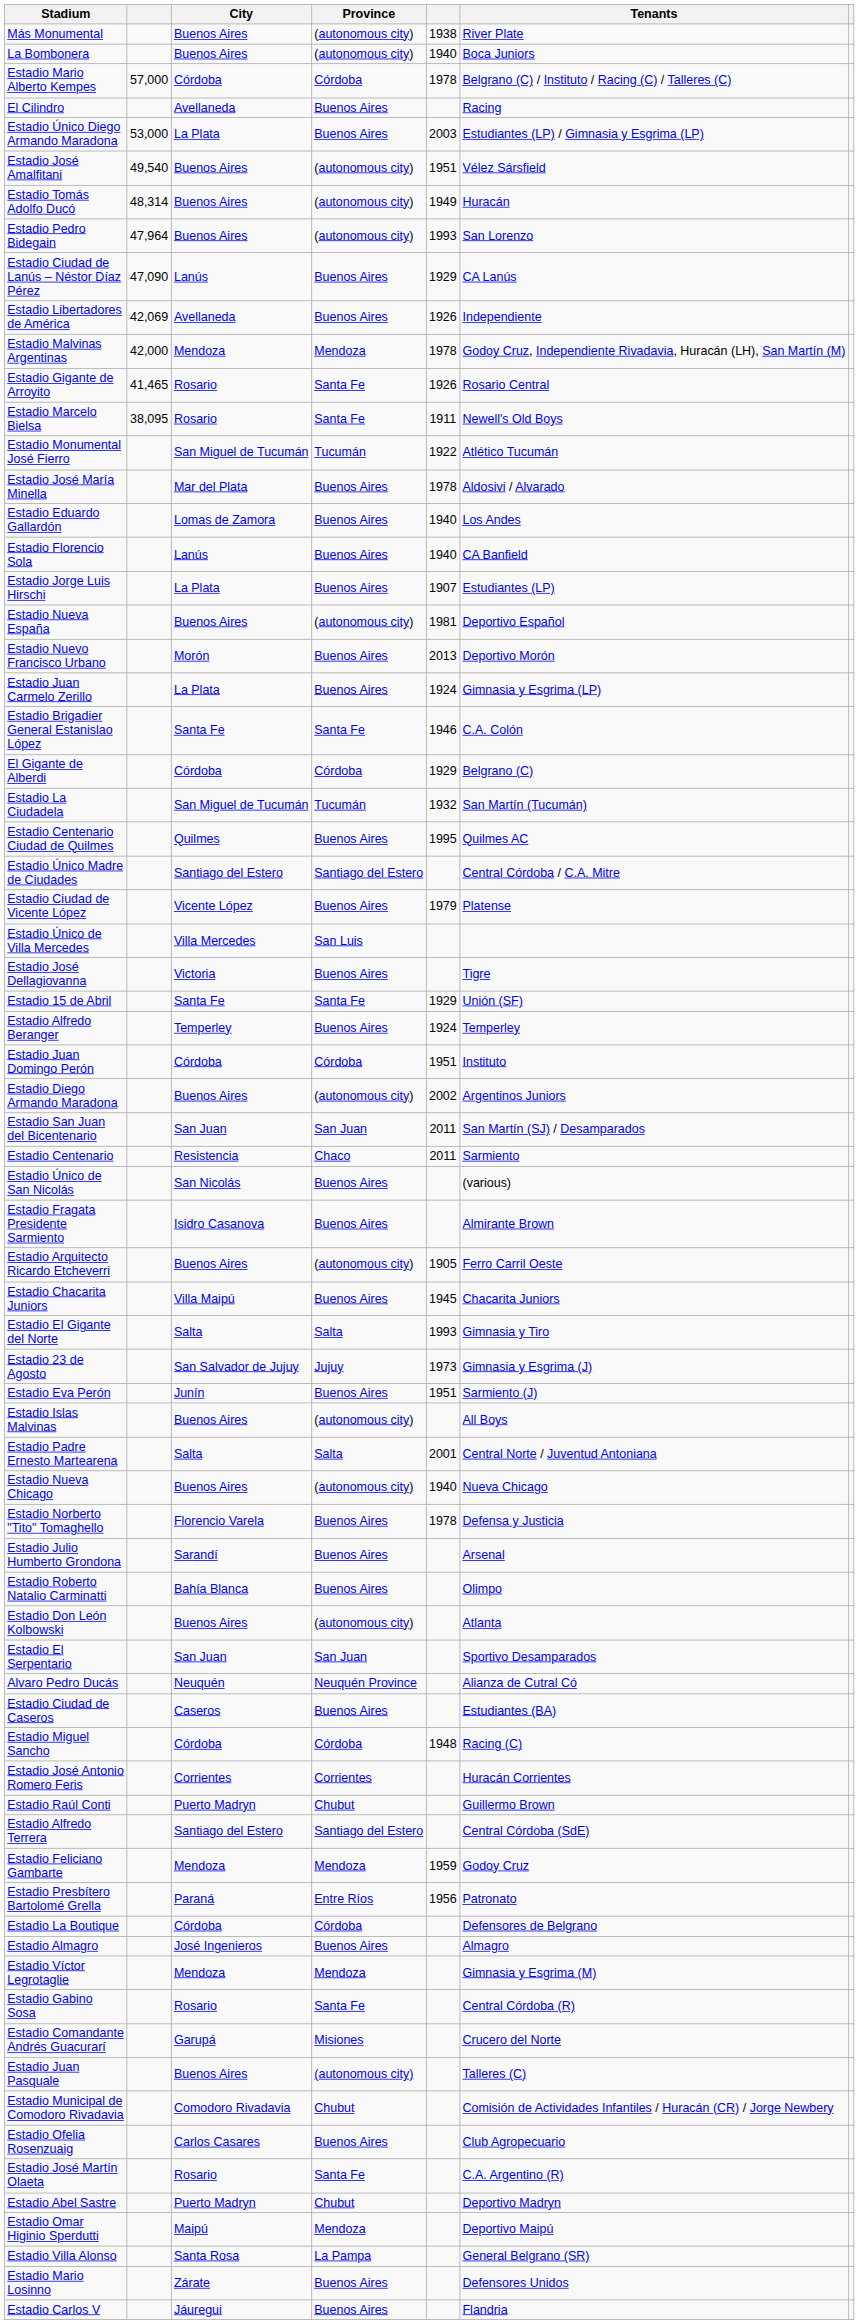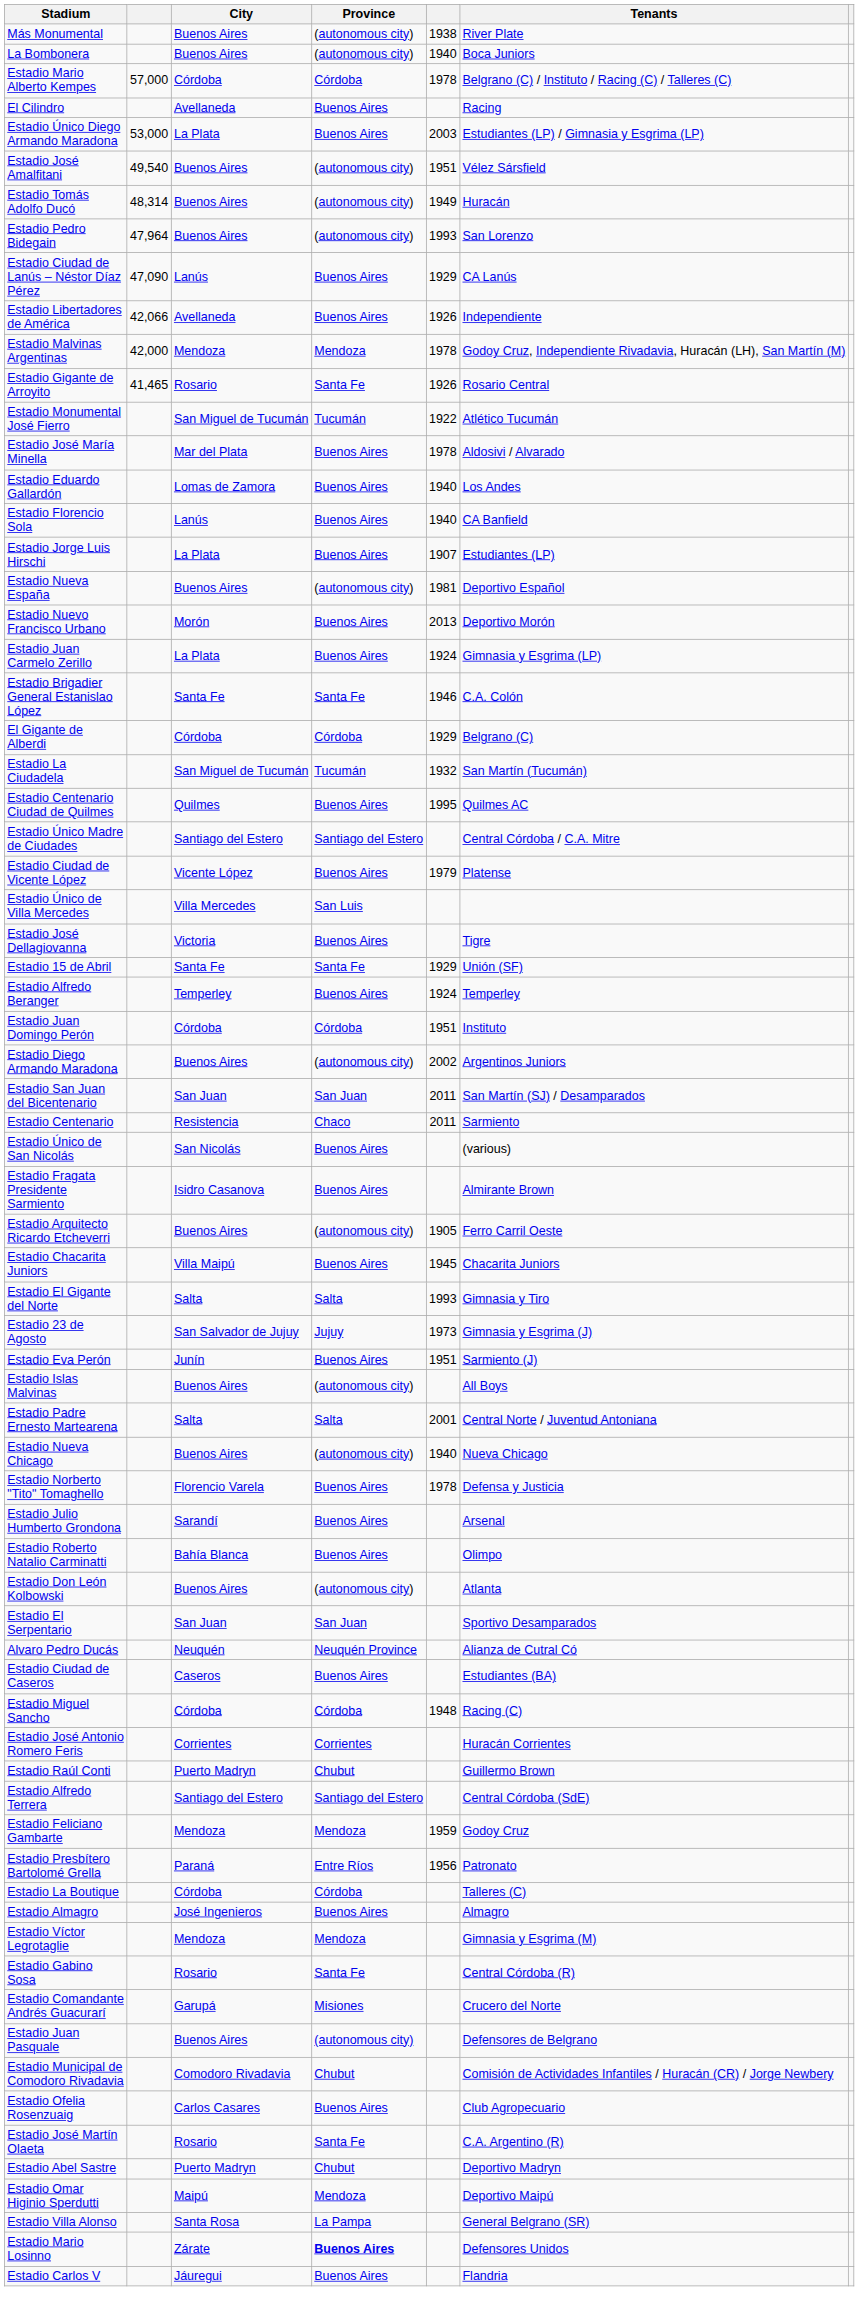Estadio Libertadores de América | column 2: 42,069 -> 42,066
- row: Estadio Marcelo Bielsa | 38,095 | Rosario | Santa Fe | 1911 | Newell's Old Boys
Estadio La Boutique | Tenants: Defensores de Belgrano -> Talleres (C)
Estadio Juan Pasquale | Tenants: Talleres (C) -> Defensores de Belgrano
Estadio Mario Losinno | Province: normal -> bold
